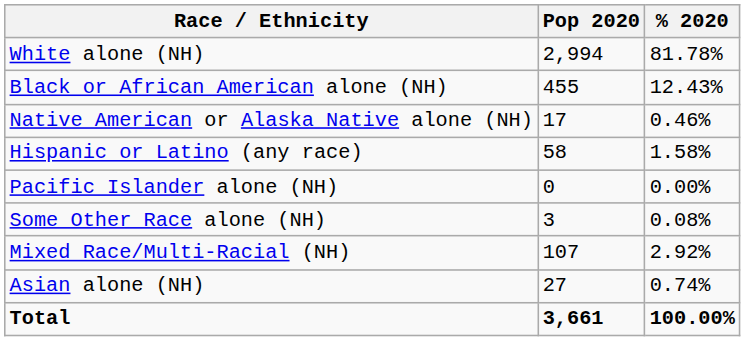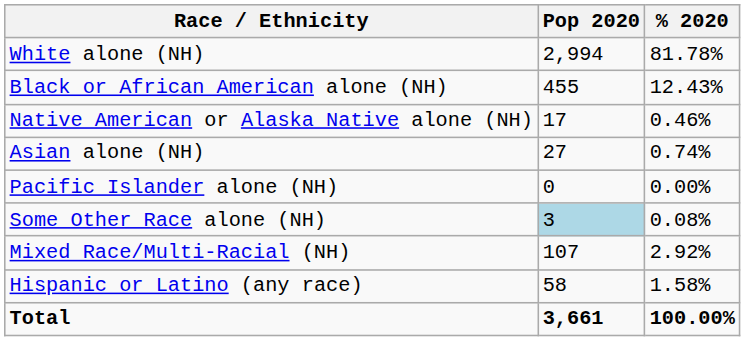rows swapped: Asian alone (NH) <-> Hispanic or Latino (any race)
Some Other Race alone (NH) | Pop 2020: no background -> lightblue background
